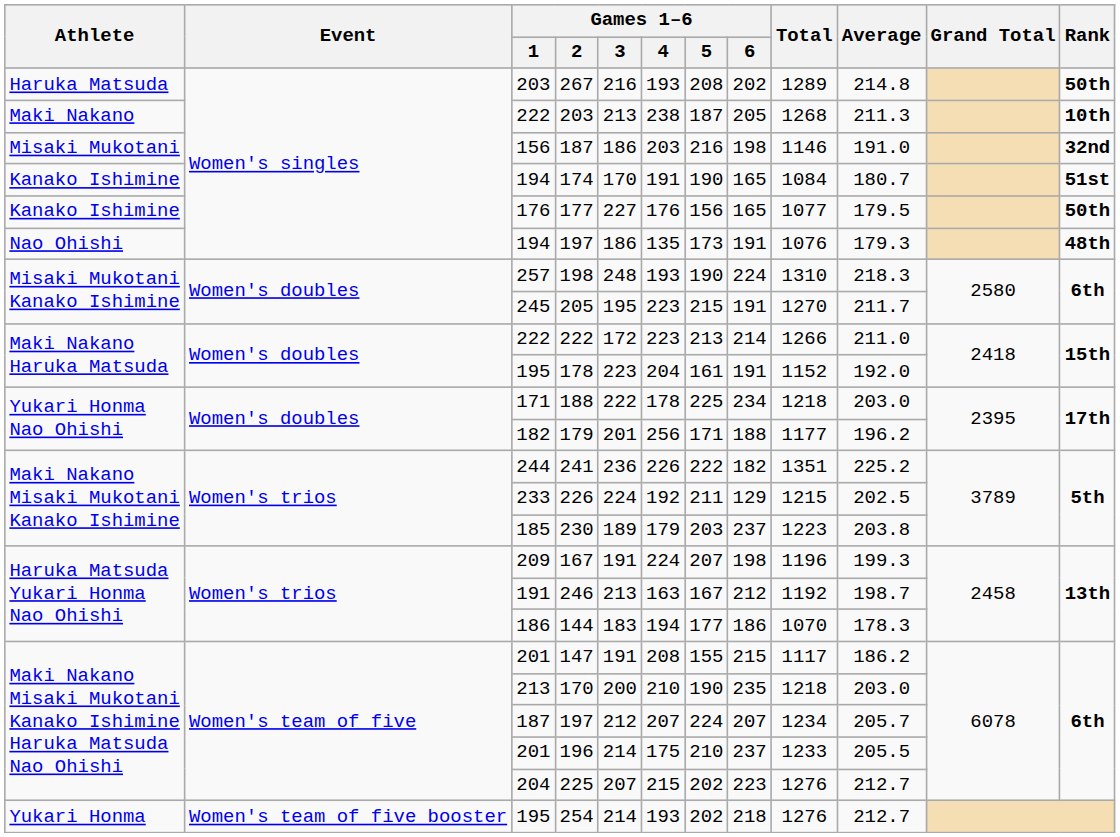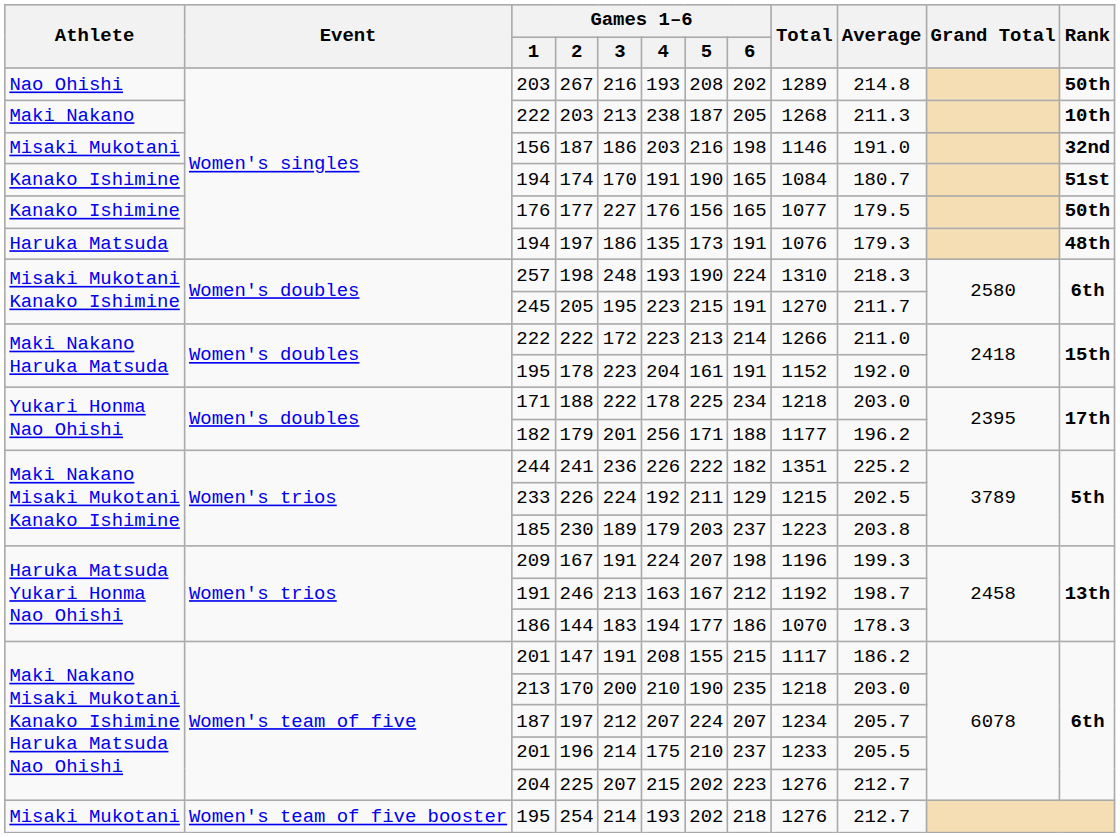267 | Athlete: Haruka Matsuda -> Nao Ohishi
194 / 197 | Athlete: Nao Ohishi -> Haruka Matsuda
254 | Athlete: Yukari Honma -> Misaki Mukotani
